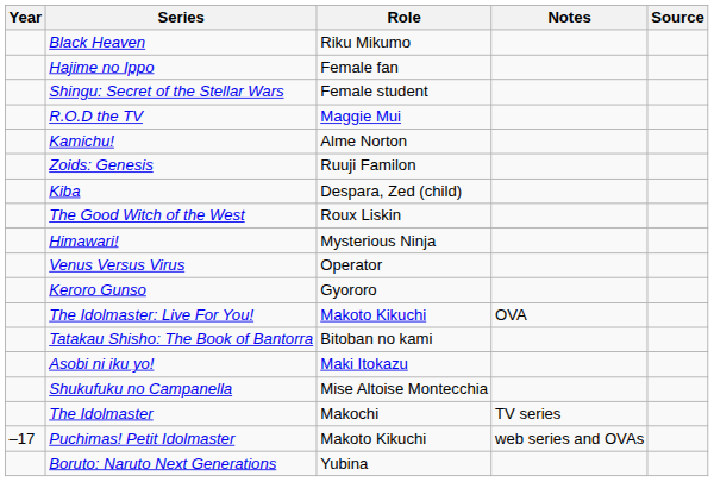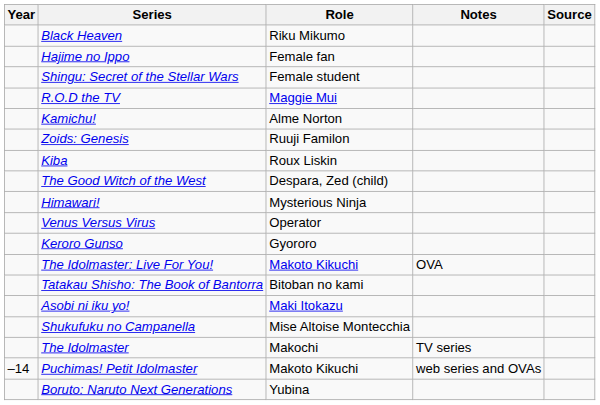Kiba | Role: Despara, Zed (child) -> Roux Liskin
The Good Witch of the West | Role: Roux Liskin -> Despara, Zed (child)
Puchimas! Petit Idolmaster | Year: –17 -> –14
